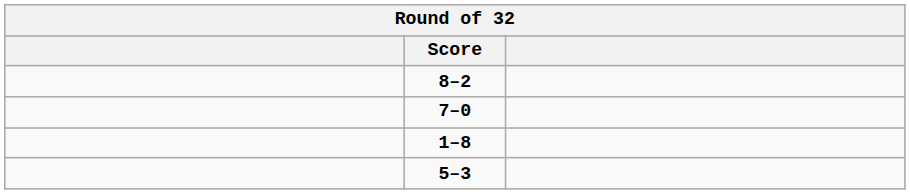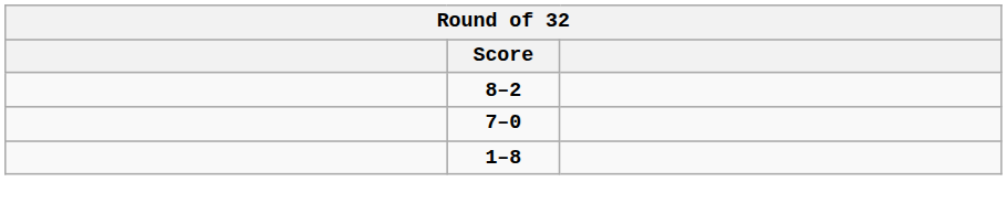- row: 5–3
